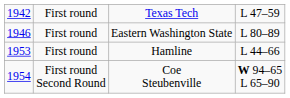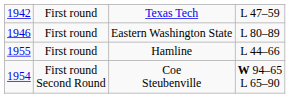Hamline | column 1: 1953 -> 1955
